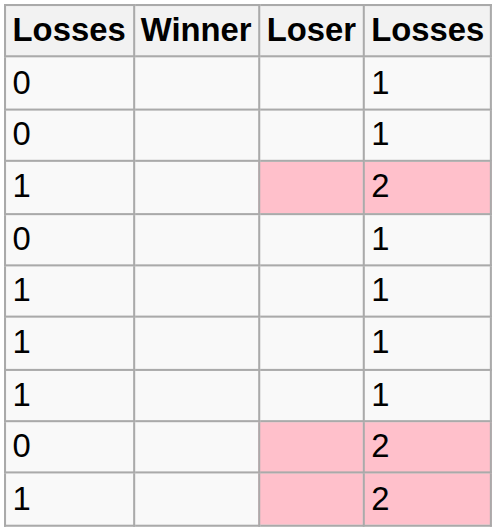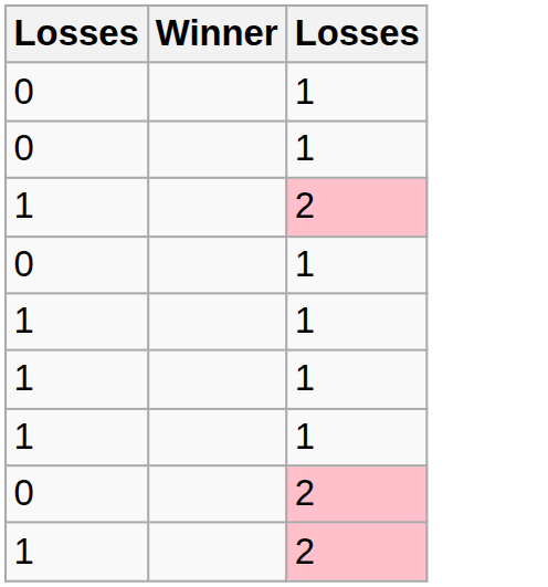- column: Loser
